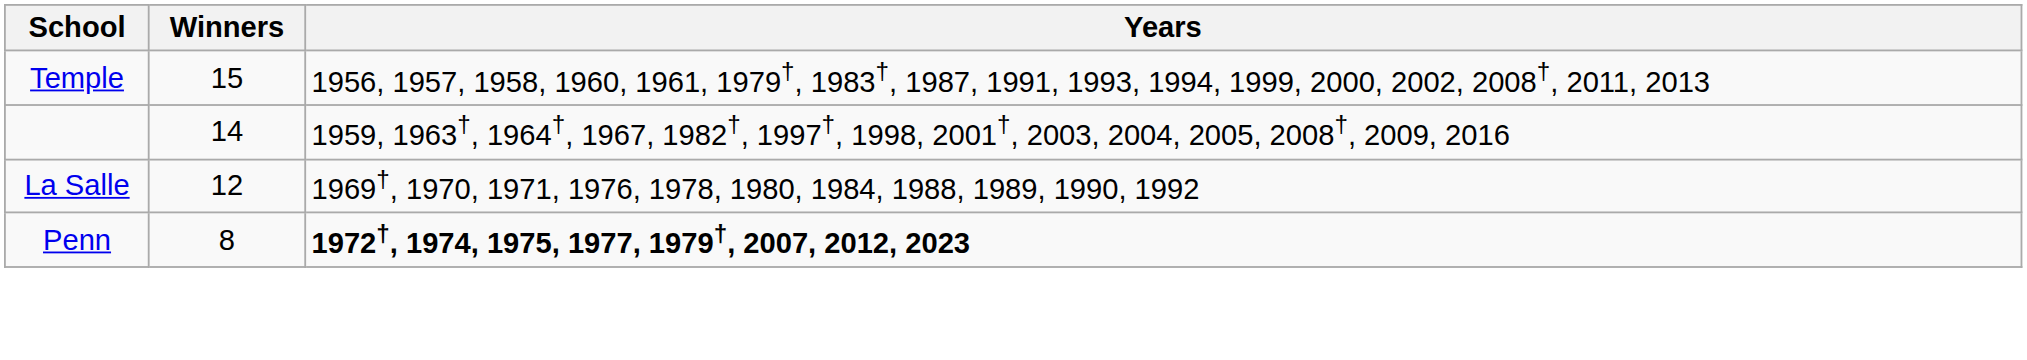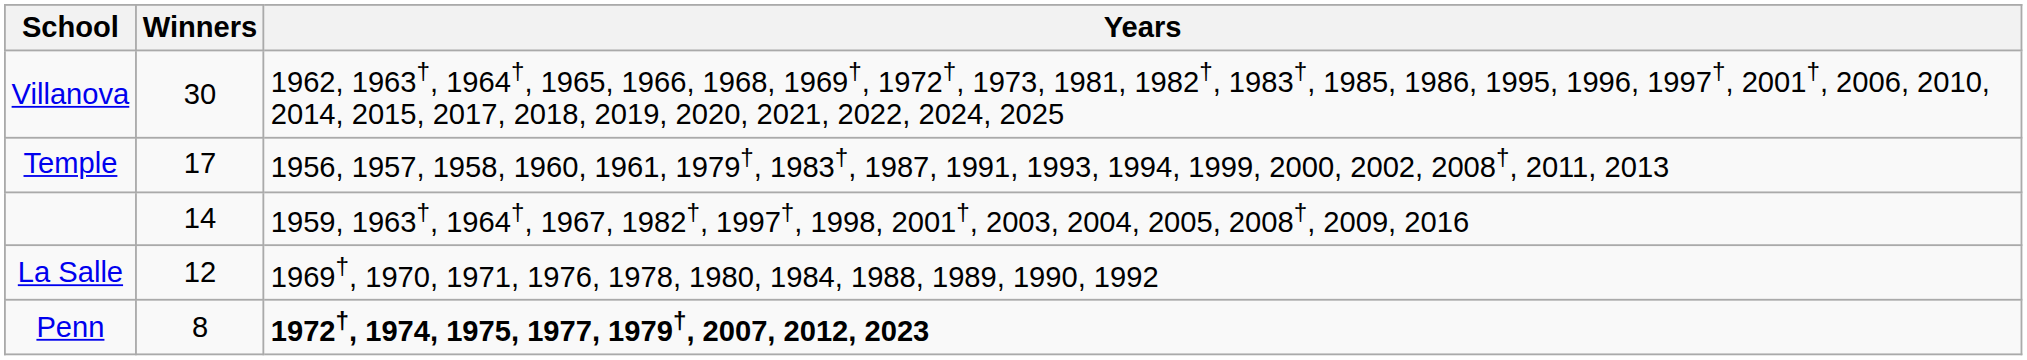+ row: Villanova | 30 | 1962, 1963†, 1964†, 1965, 1966, 1968, 1969†, 1972†, 1973, 1981, 1982†, 1983†, 1985, 1986, 1995, 1996, 1997†, 2001†, 2006, 2010, 2014, 2015, 2017, 2018, 2019, 2020, 2021, 2022, 2024, 2025
Temple | Winners: 15 -> 17
